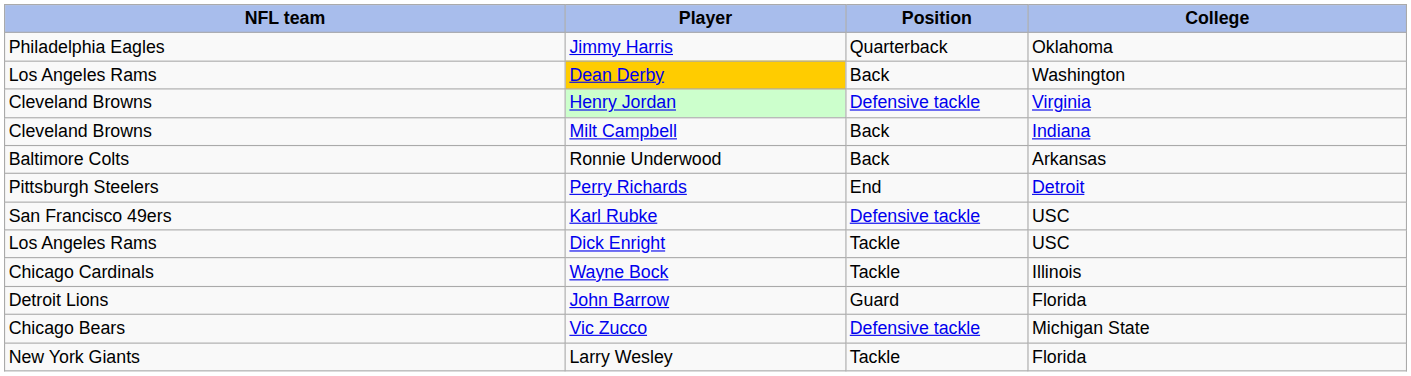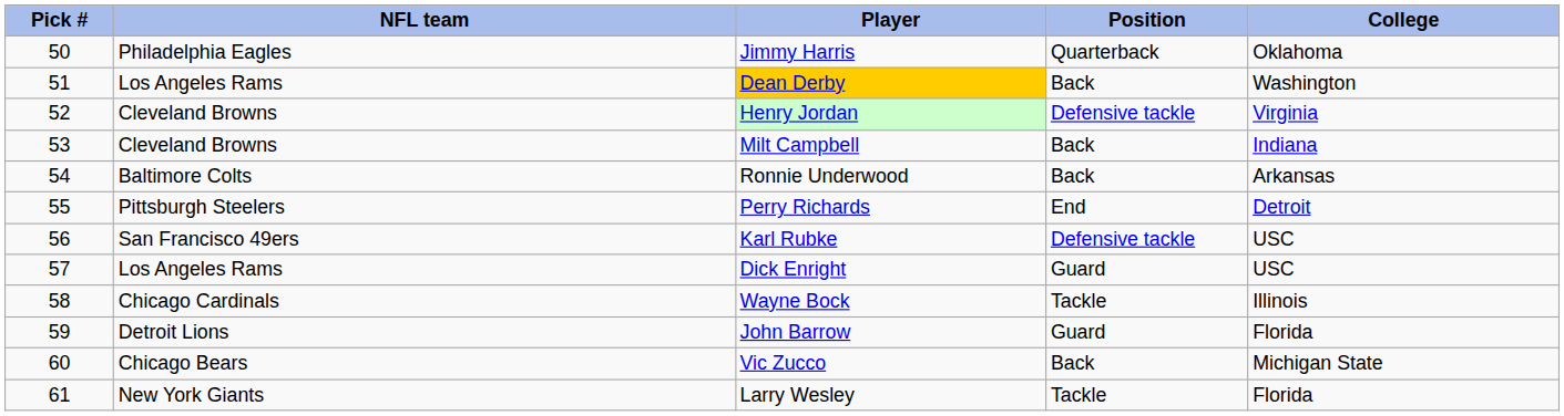+ column: Pick # | 50 | 51 | 52 | 53 | 54 | 55 | 56 | 57 | 58 | 59 | 60 | 61
Dick Enright | Position: Tackle -> Guard
Vic Zucco | Position: Defensive tackle -> Back
